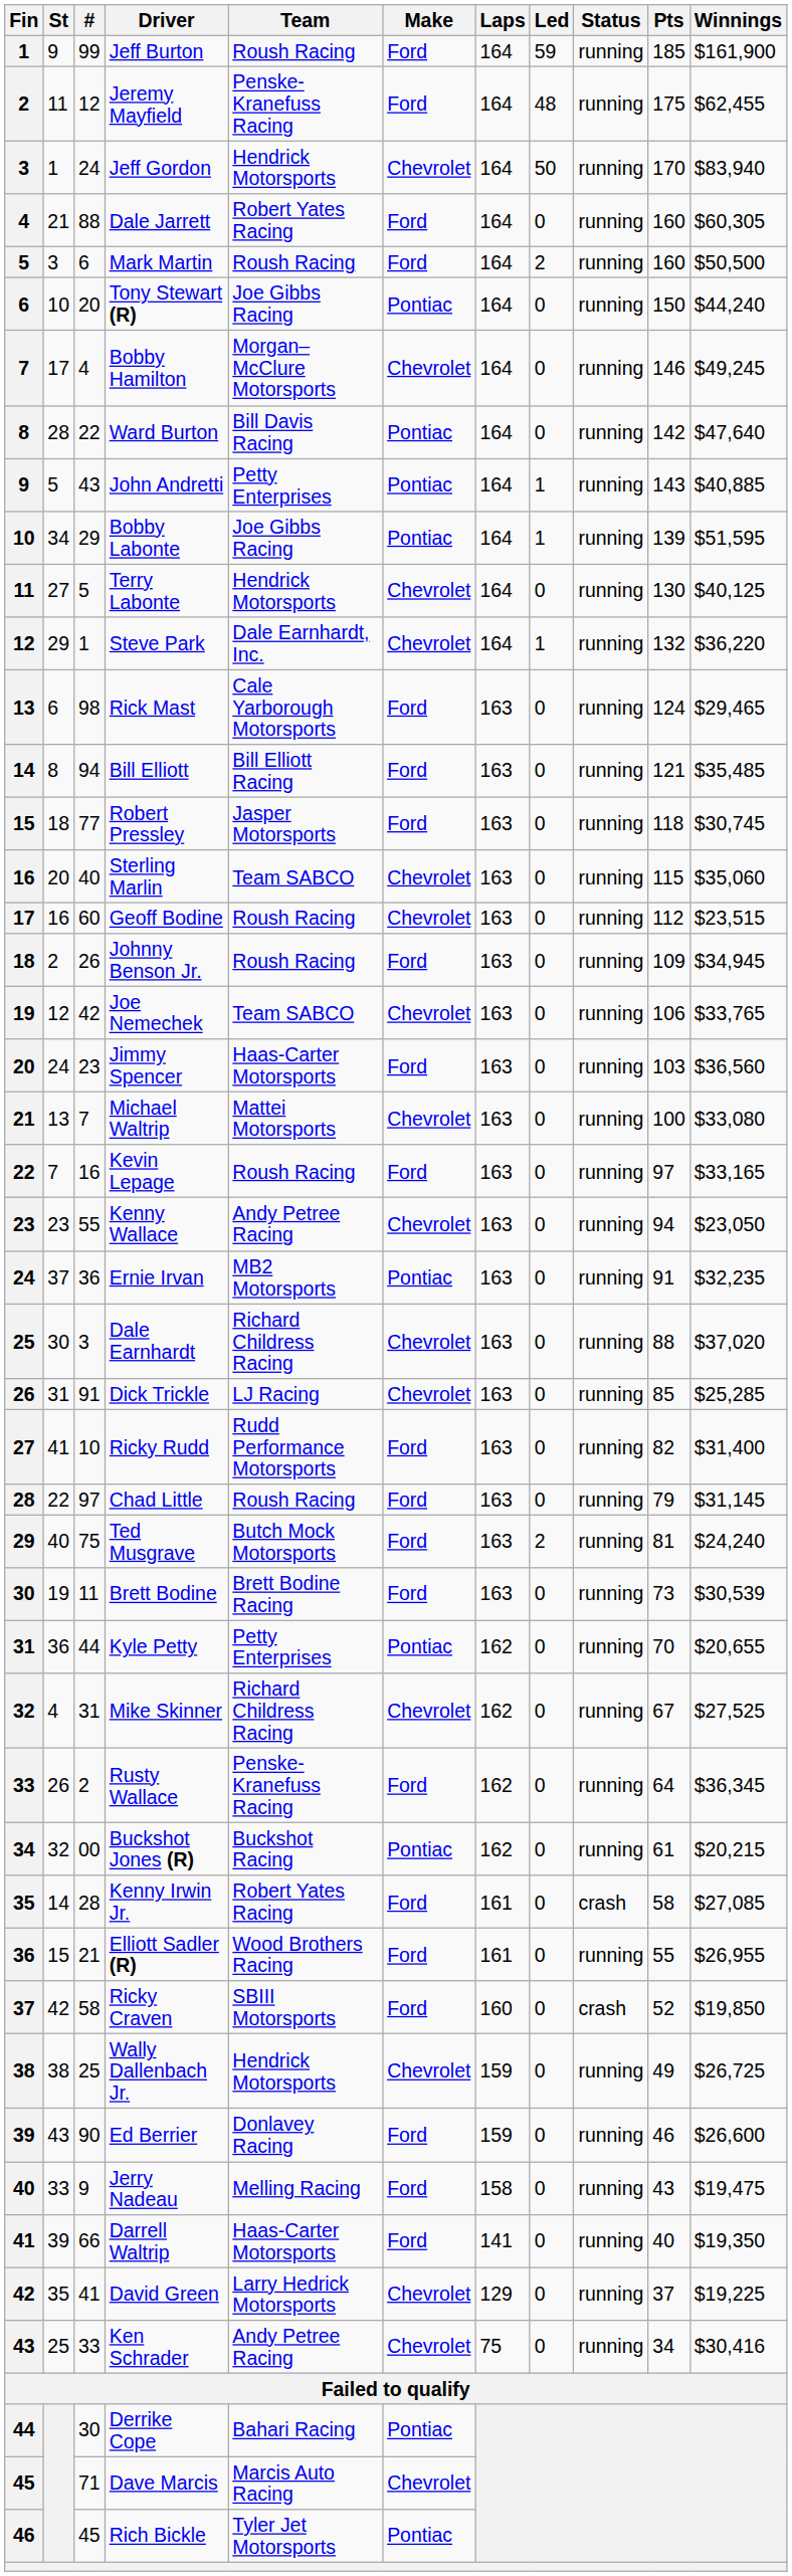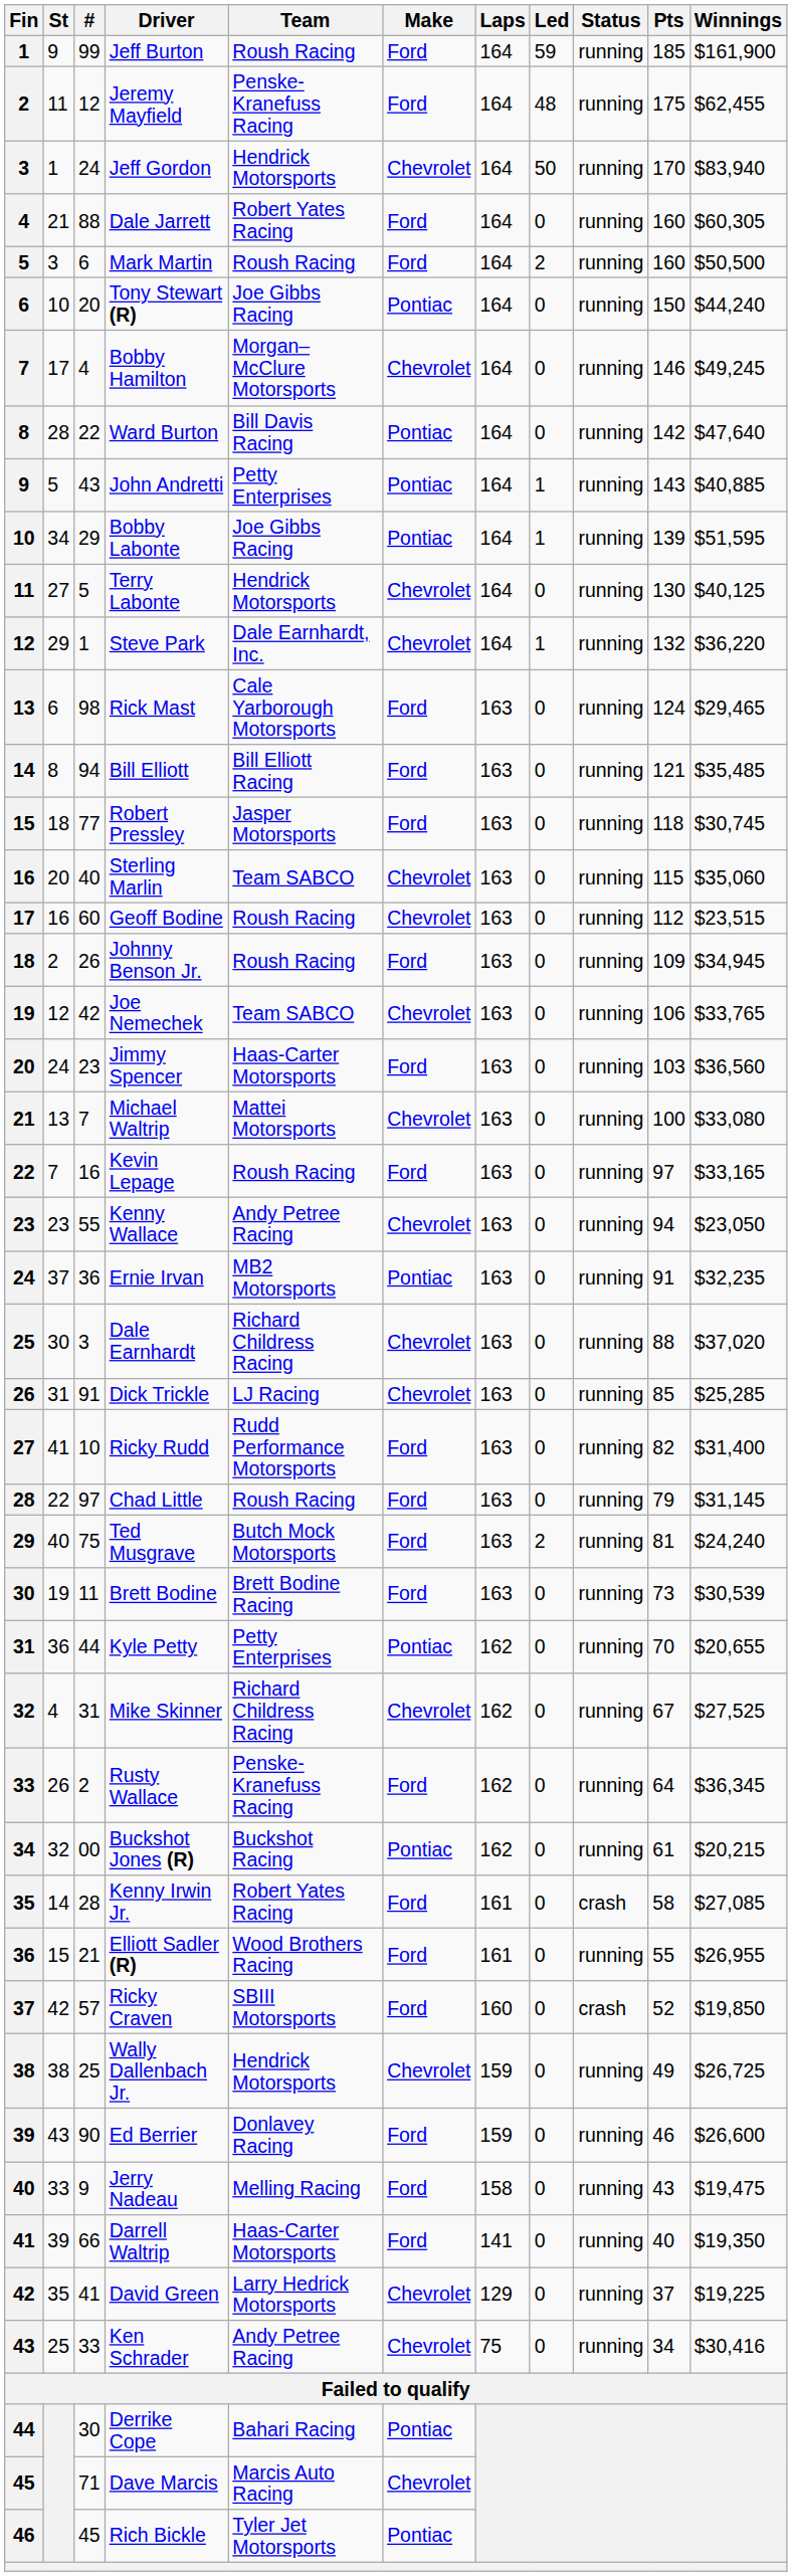Ricky Craven | #: 58 -> 57
